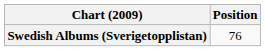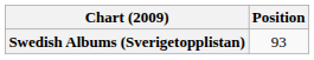Swedish Albums (Sverigetopplistan) | Position: 76 -> 93
